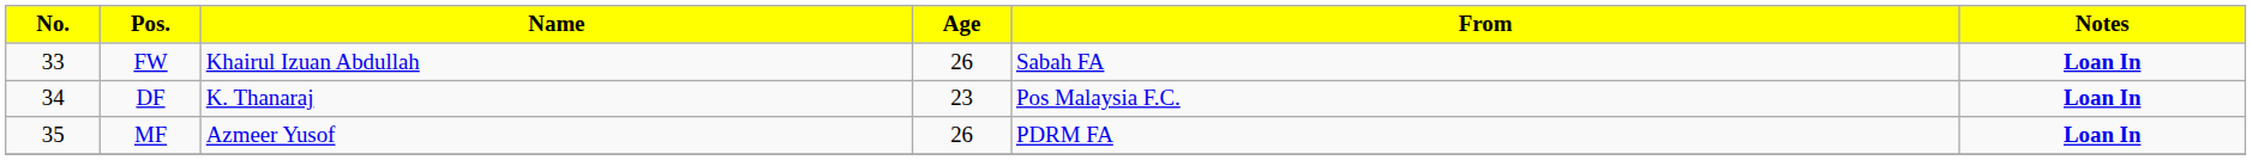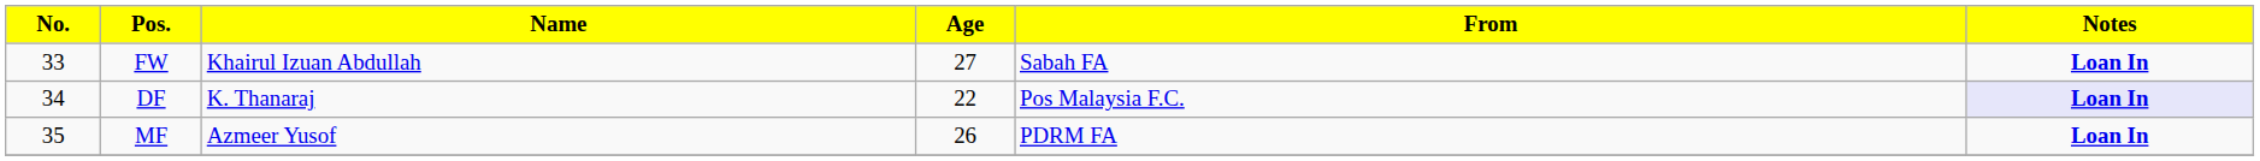FW | Age: 26 -> 27
DF | Age: 23 -> 22
DF | Notes: no background -> lavender background
